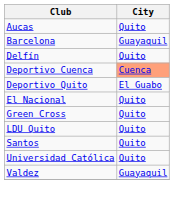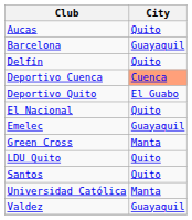+ row: Emelec | Guayaquil
Green Cross | City: Quito -> Manta
Universidad Católica | City: Quito -> Manta
